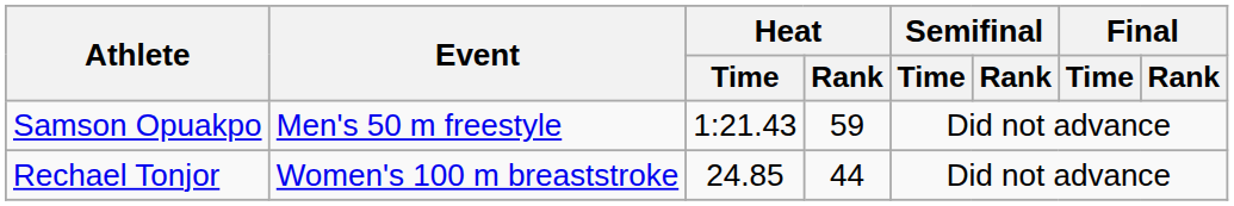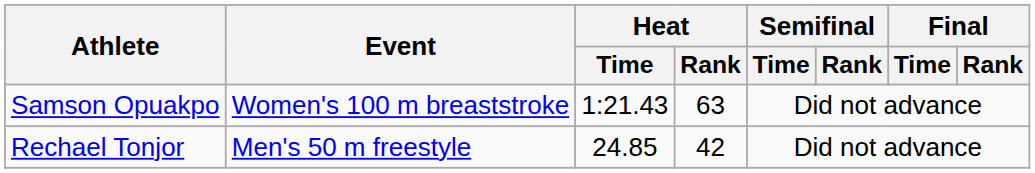Samson Opuakpo | Event: Men's 50 m freestyle -> Women's 100 m breaststroke
Samson Opuakpo | Heat / Rank: 59 -> 63
Rechael Tonjor | Event: Women's 100 m breaststroke -> Men's 50 m freestyle
Rechael Tonjor | Heat / Rank: 44 -> 42
